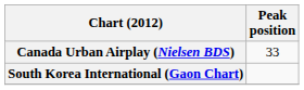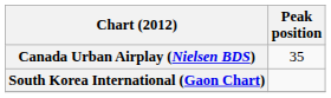Canada Urban Airplay (Nielsen BDS) | Peak position: 33 -> 35
